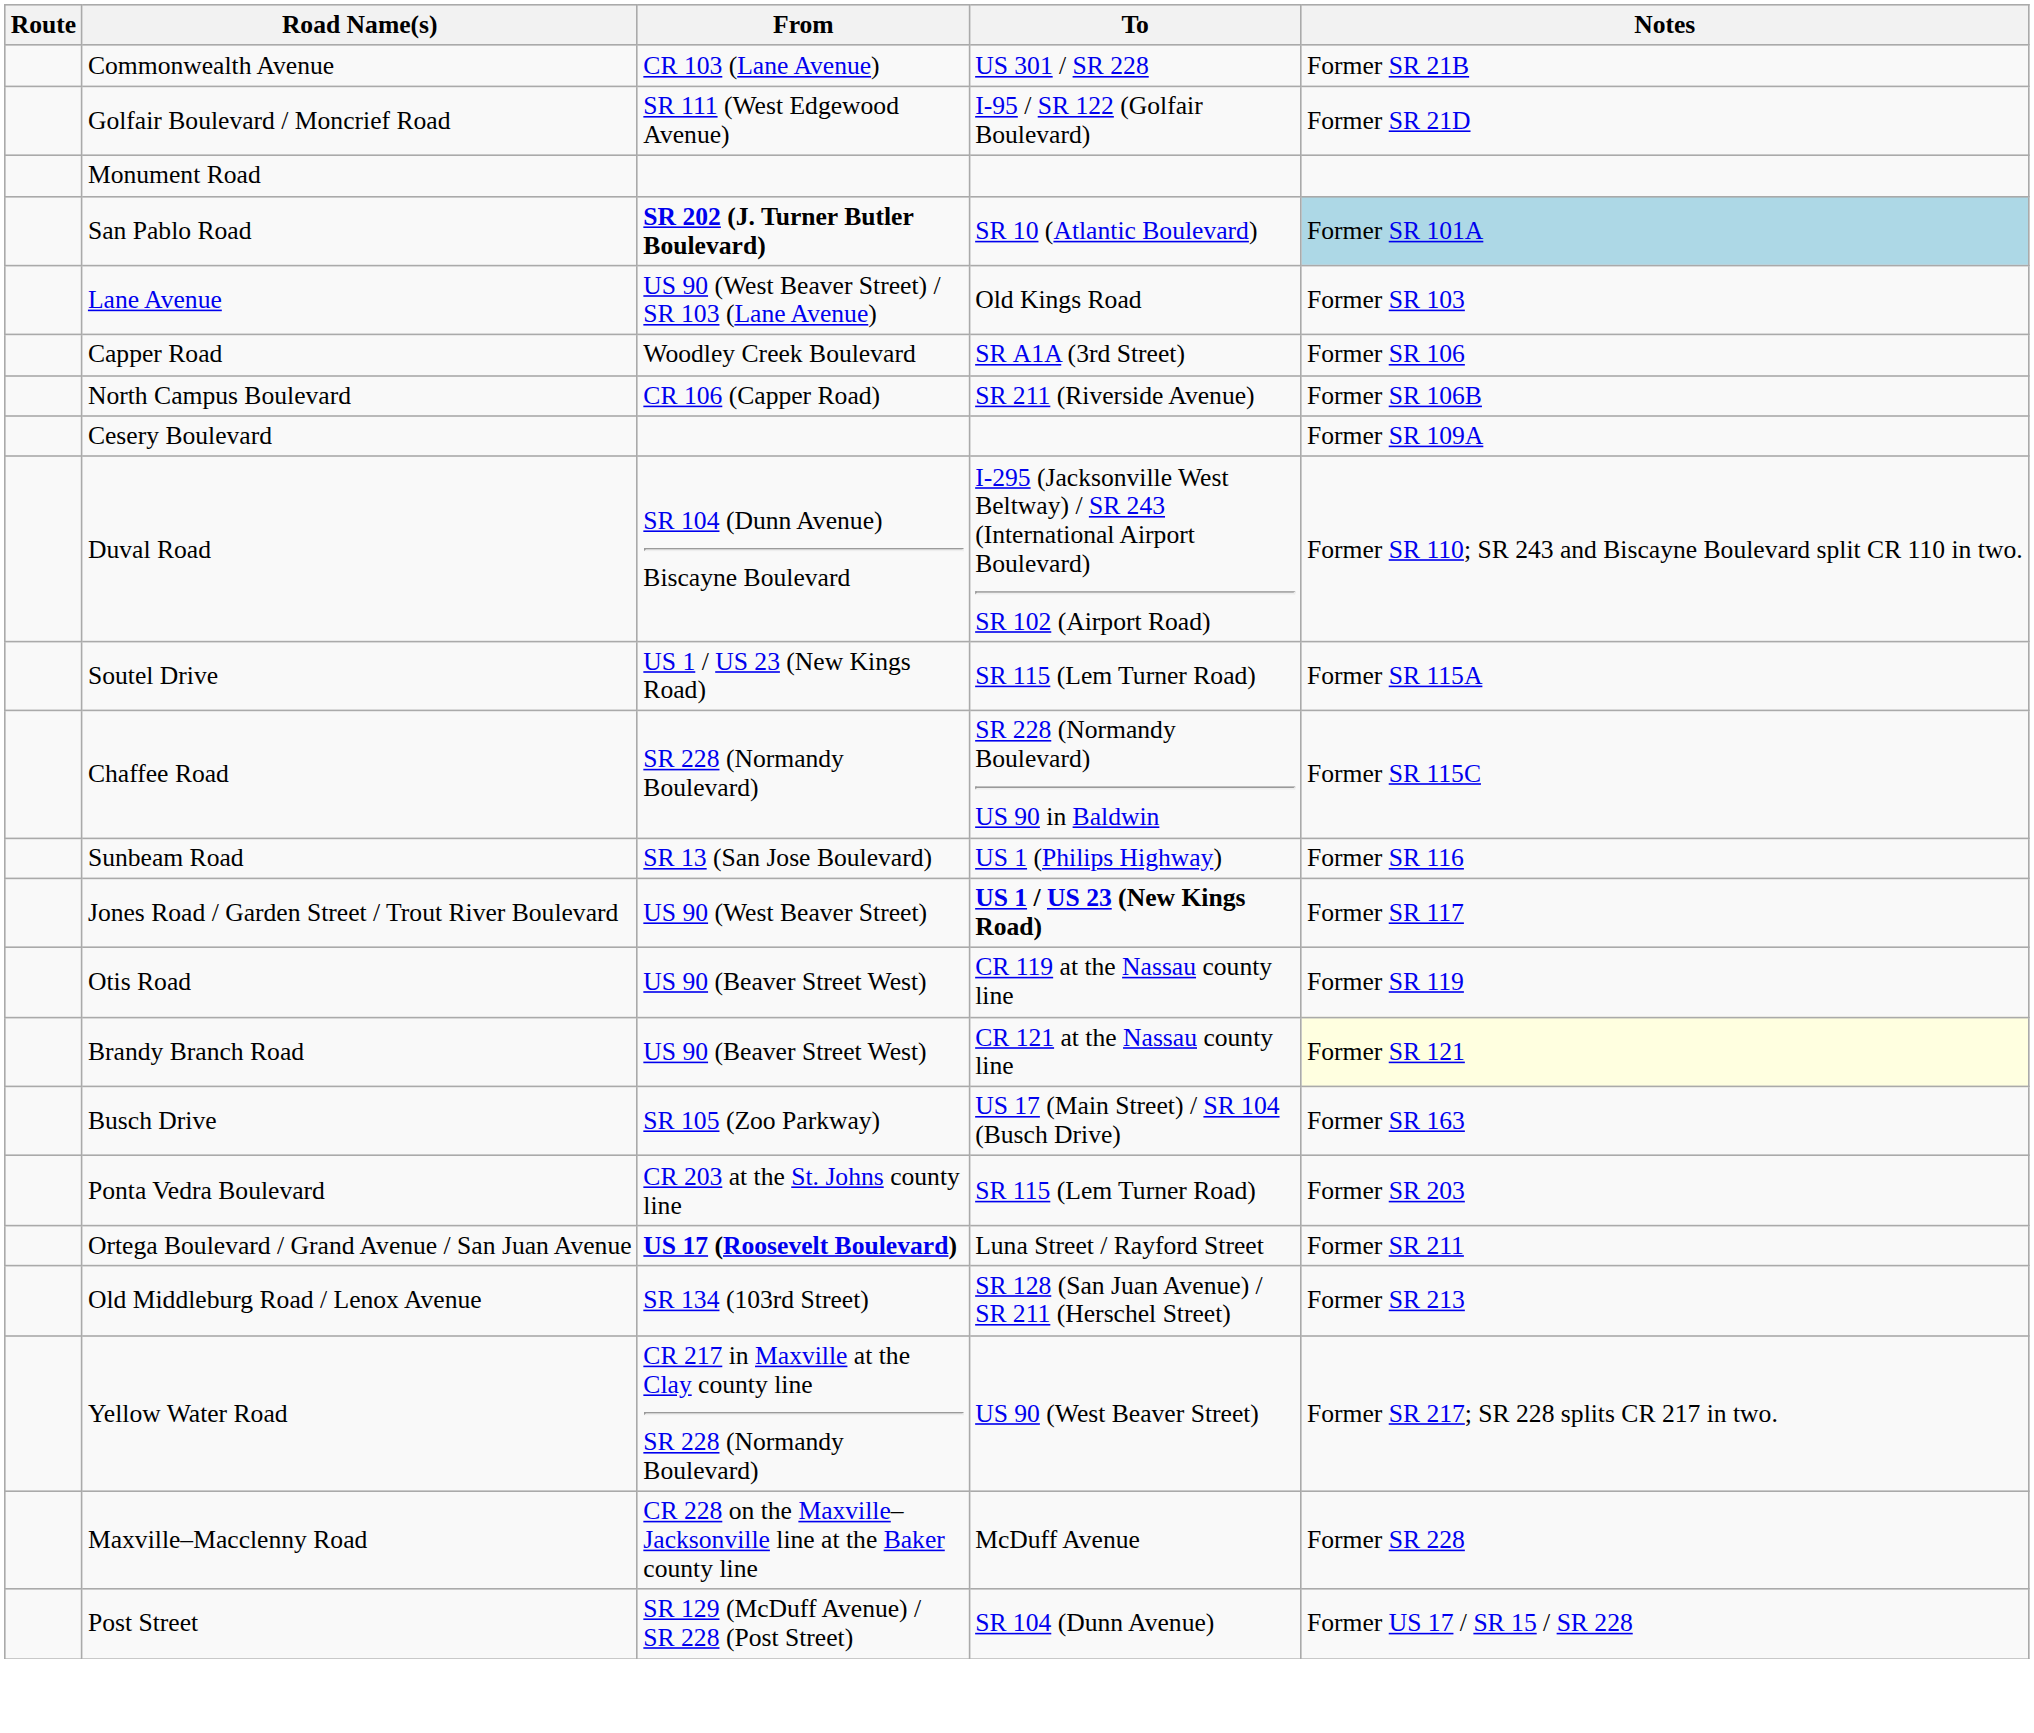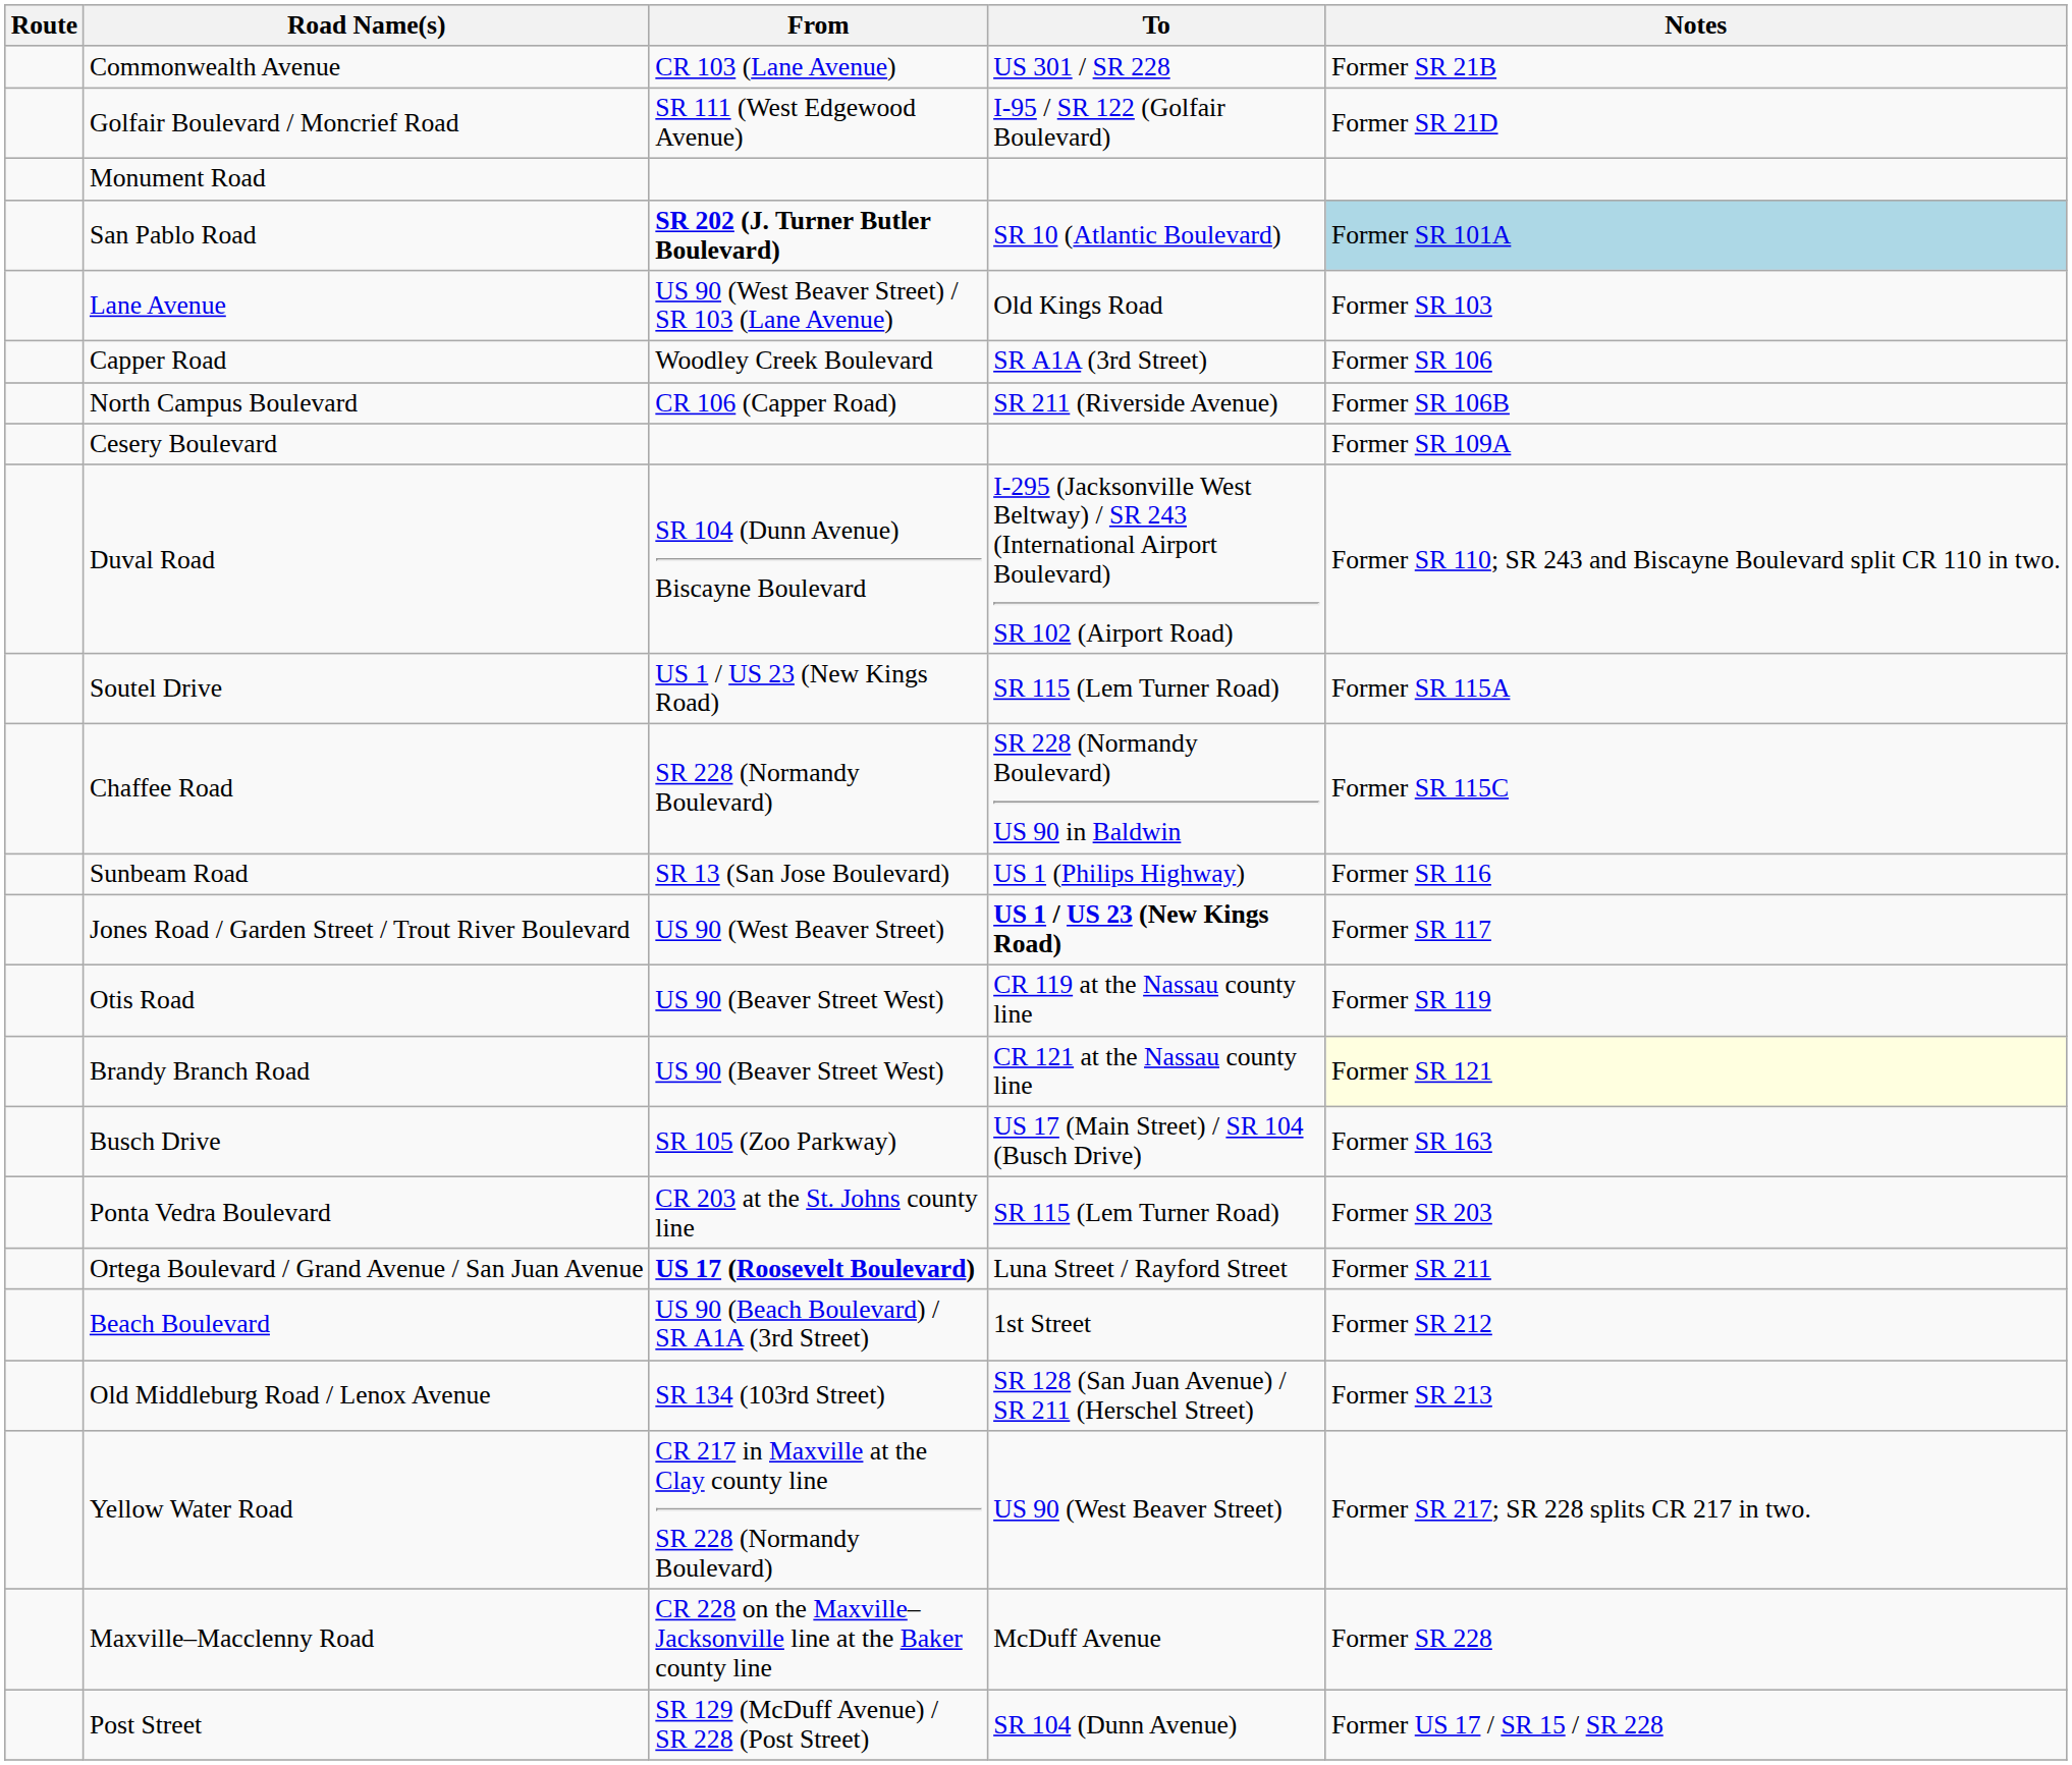+ row: Beach Boulevard | US 90 (Beach Boulevard) / SR A1A (3rd Street) | 1st Street | Former SR 212
